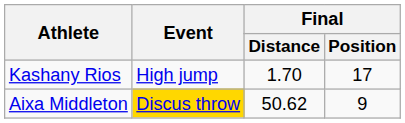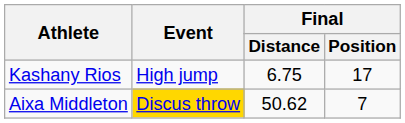Kashany Rios | Final / Distance: 1.70 -> 6.75
Aixa Middleton | Final / Position: 9 -> 7
